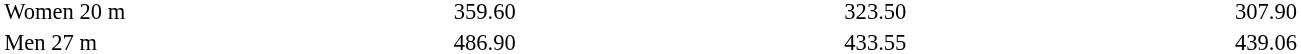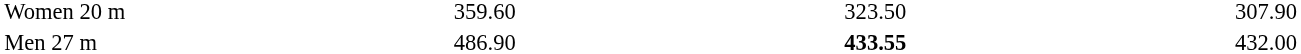Men 27 m | column 5: normal -> bold
Men 27 m | column 7: 439.06 -> 432.00
